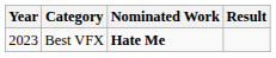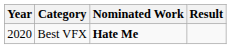Best VFX | Year: 2023 -> 2020
